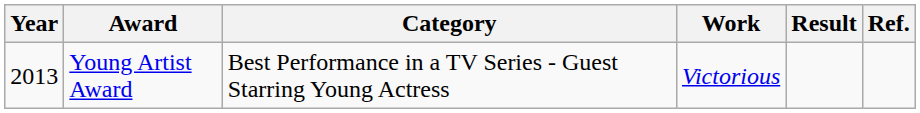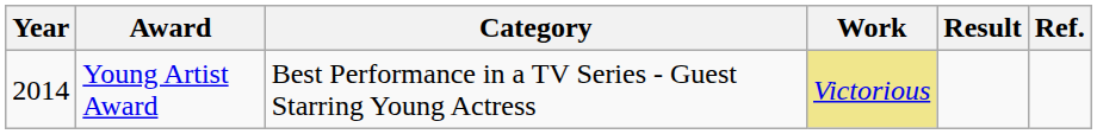Young Artist Award | Year: 2013 -> 2014
Young Artist Award | Work: no background -> khaki background
